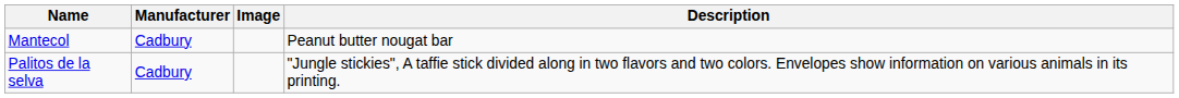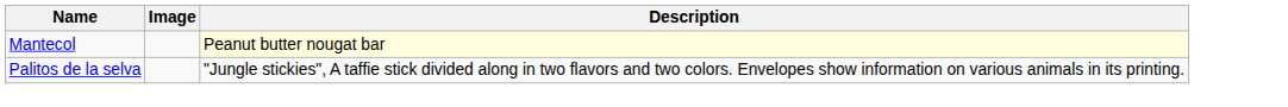- column: Manufacturer | Cadbury | Cadbury
Mantecol | Description: no background -> lightyellow background
